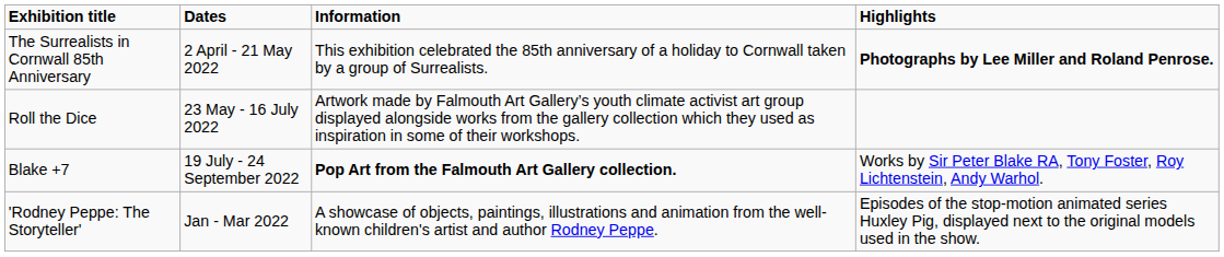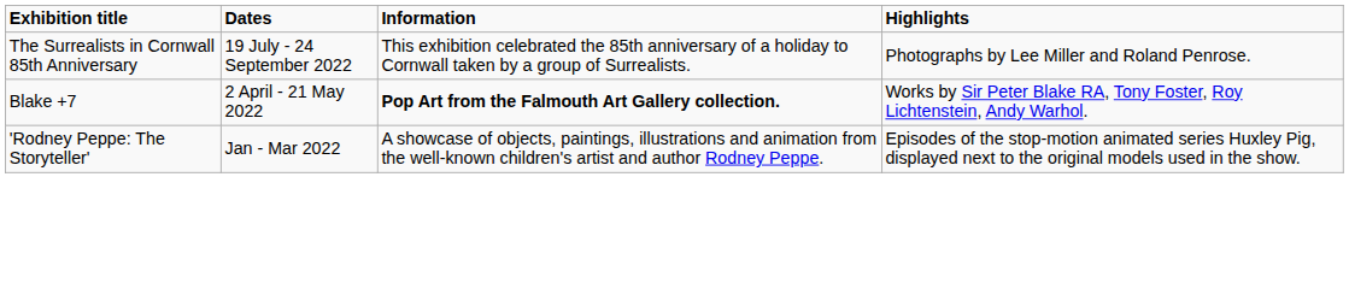The Surrealists in Cornwall 85th Anniversary | Dates: 2 April - 21 May 2022 -> 19 July - 24 September 2022
The Surrealists in Cornwall 85th Anniversary | Highlights: bold -> normal
- row: Roll the Dice | 23 May - 16 July 2022 | Artwork made by Falmouth Art Gallery’s youth climate activist art group displayed alongside works from the gallery collection which they used as inspiration in some of their workshops.
Blake +7 | Dates: 19 July - 24 September 2022 -> 2 April - 21 May 2022
